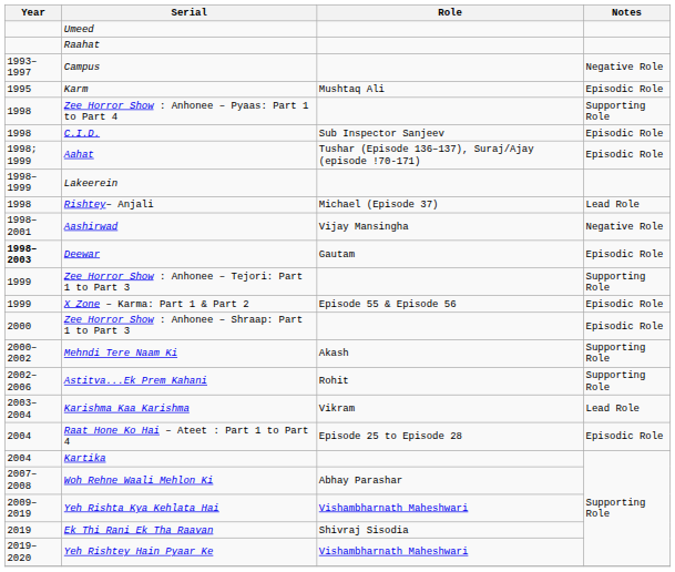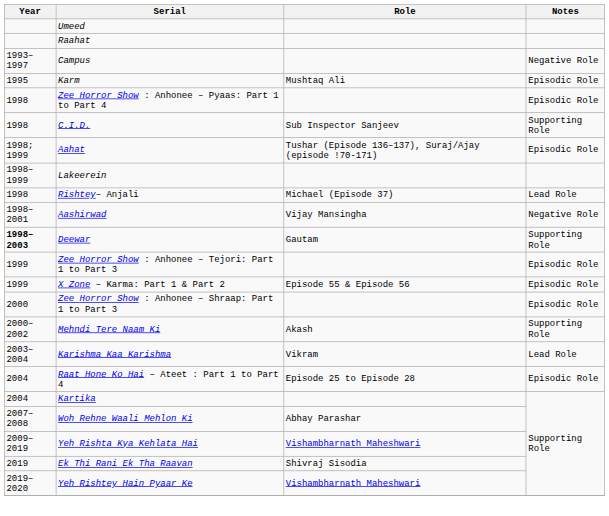Zee Horror Show : Anhonee – Pyaas: Part 1 to Part 4 | Notes: Supporting Role -> Episodic Role
C.I.D. | Notes: Episodic Role -> Supporting Role
Deewar | Notes: Episodic Role -> Supporting Role
Zee Horror Show : Anhonee – Tejori: Part 1 to Part 3 | Notes: Supporting Role -> Episodic Role
- row: 2002–2006 | Astitva...Ek Prem Kahani | Rohit | Supporting Role
